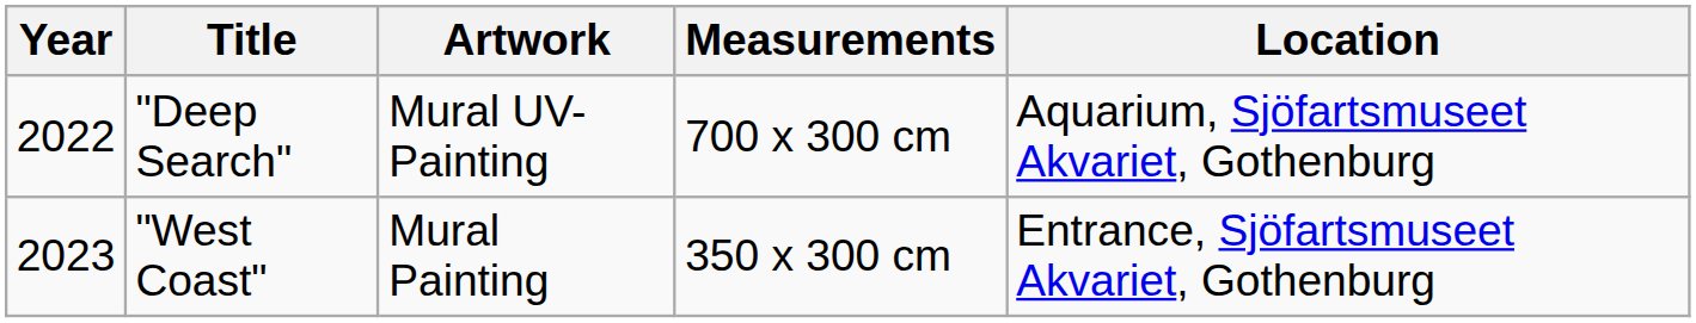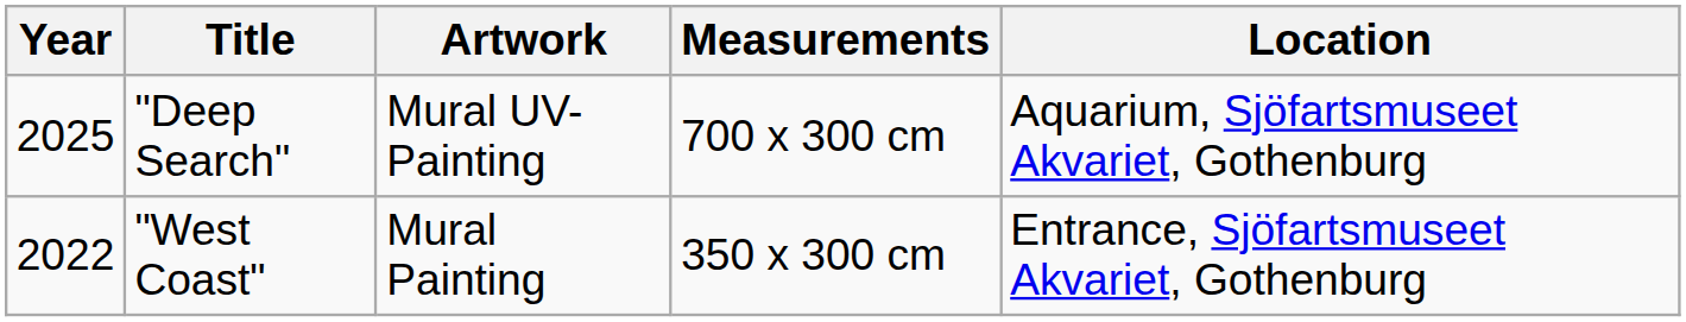"Deep Search" | Year: 2022 -> 2025
"West Coast" | Year: 2023 -> 2022
